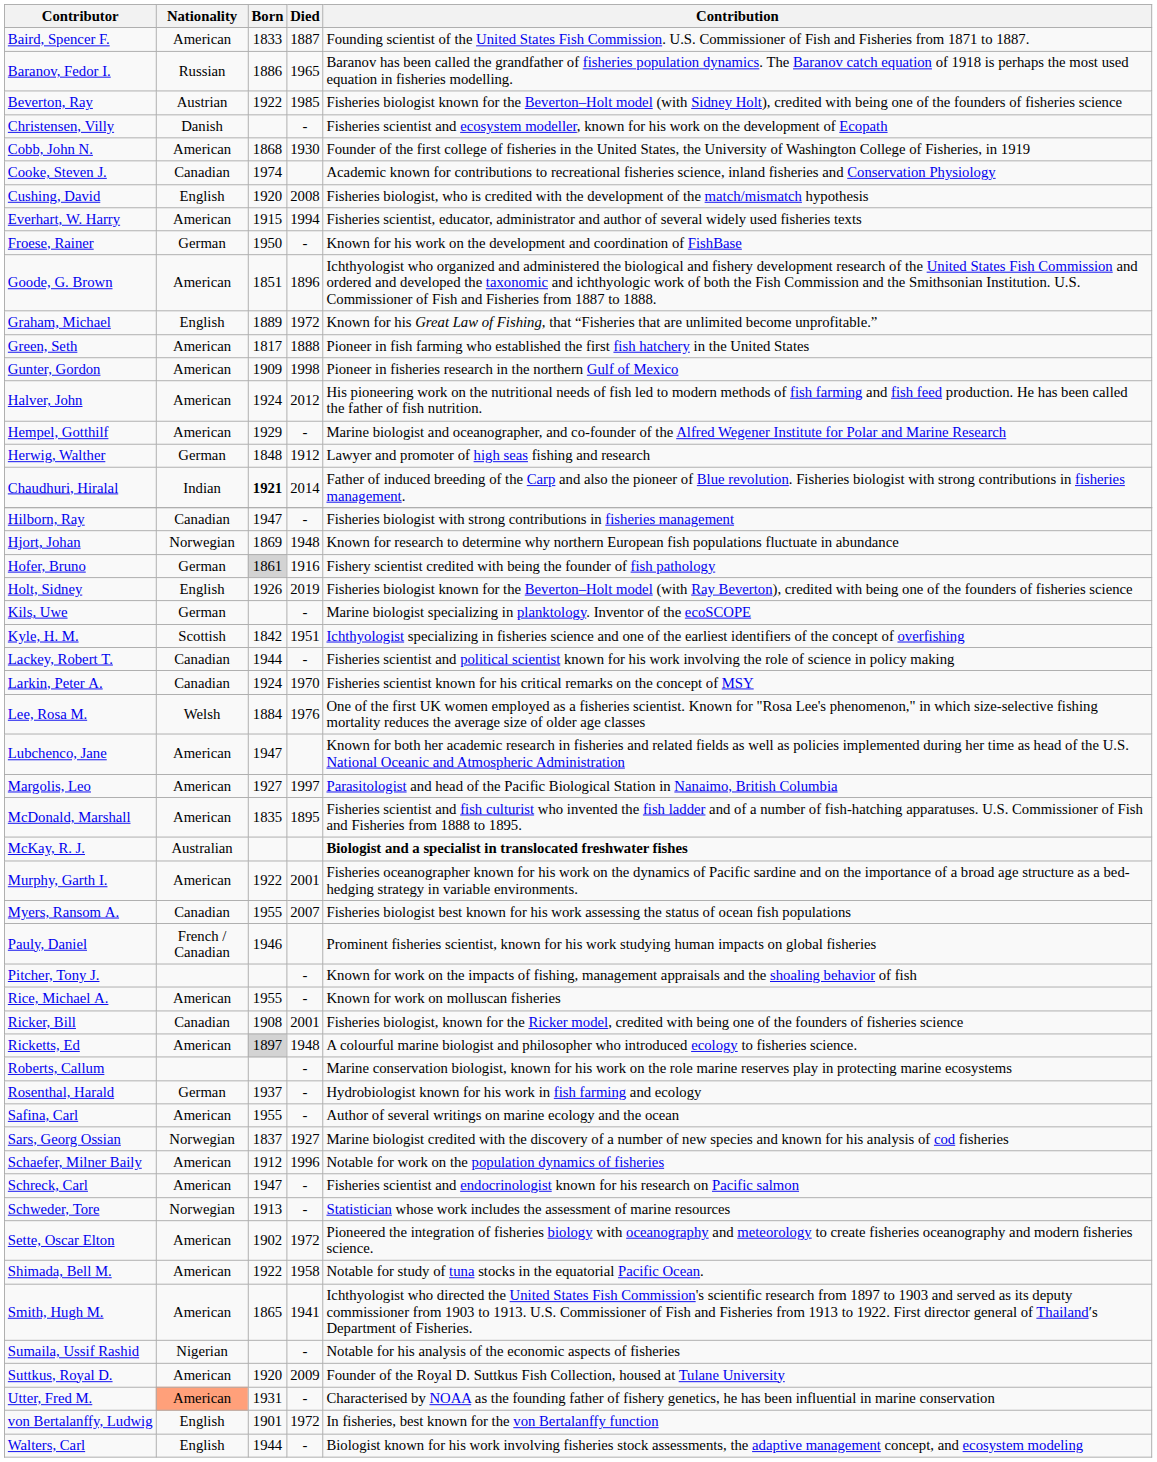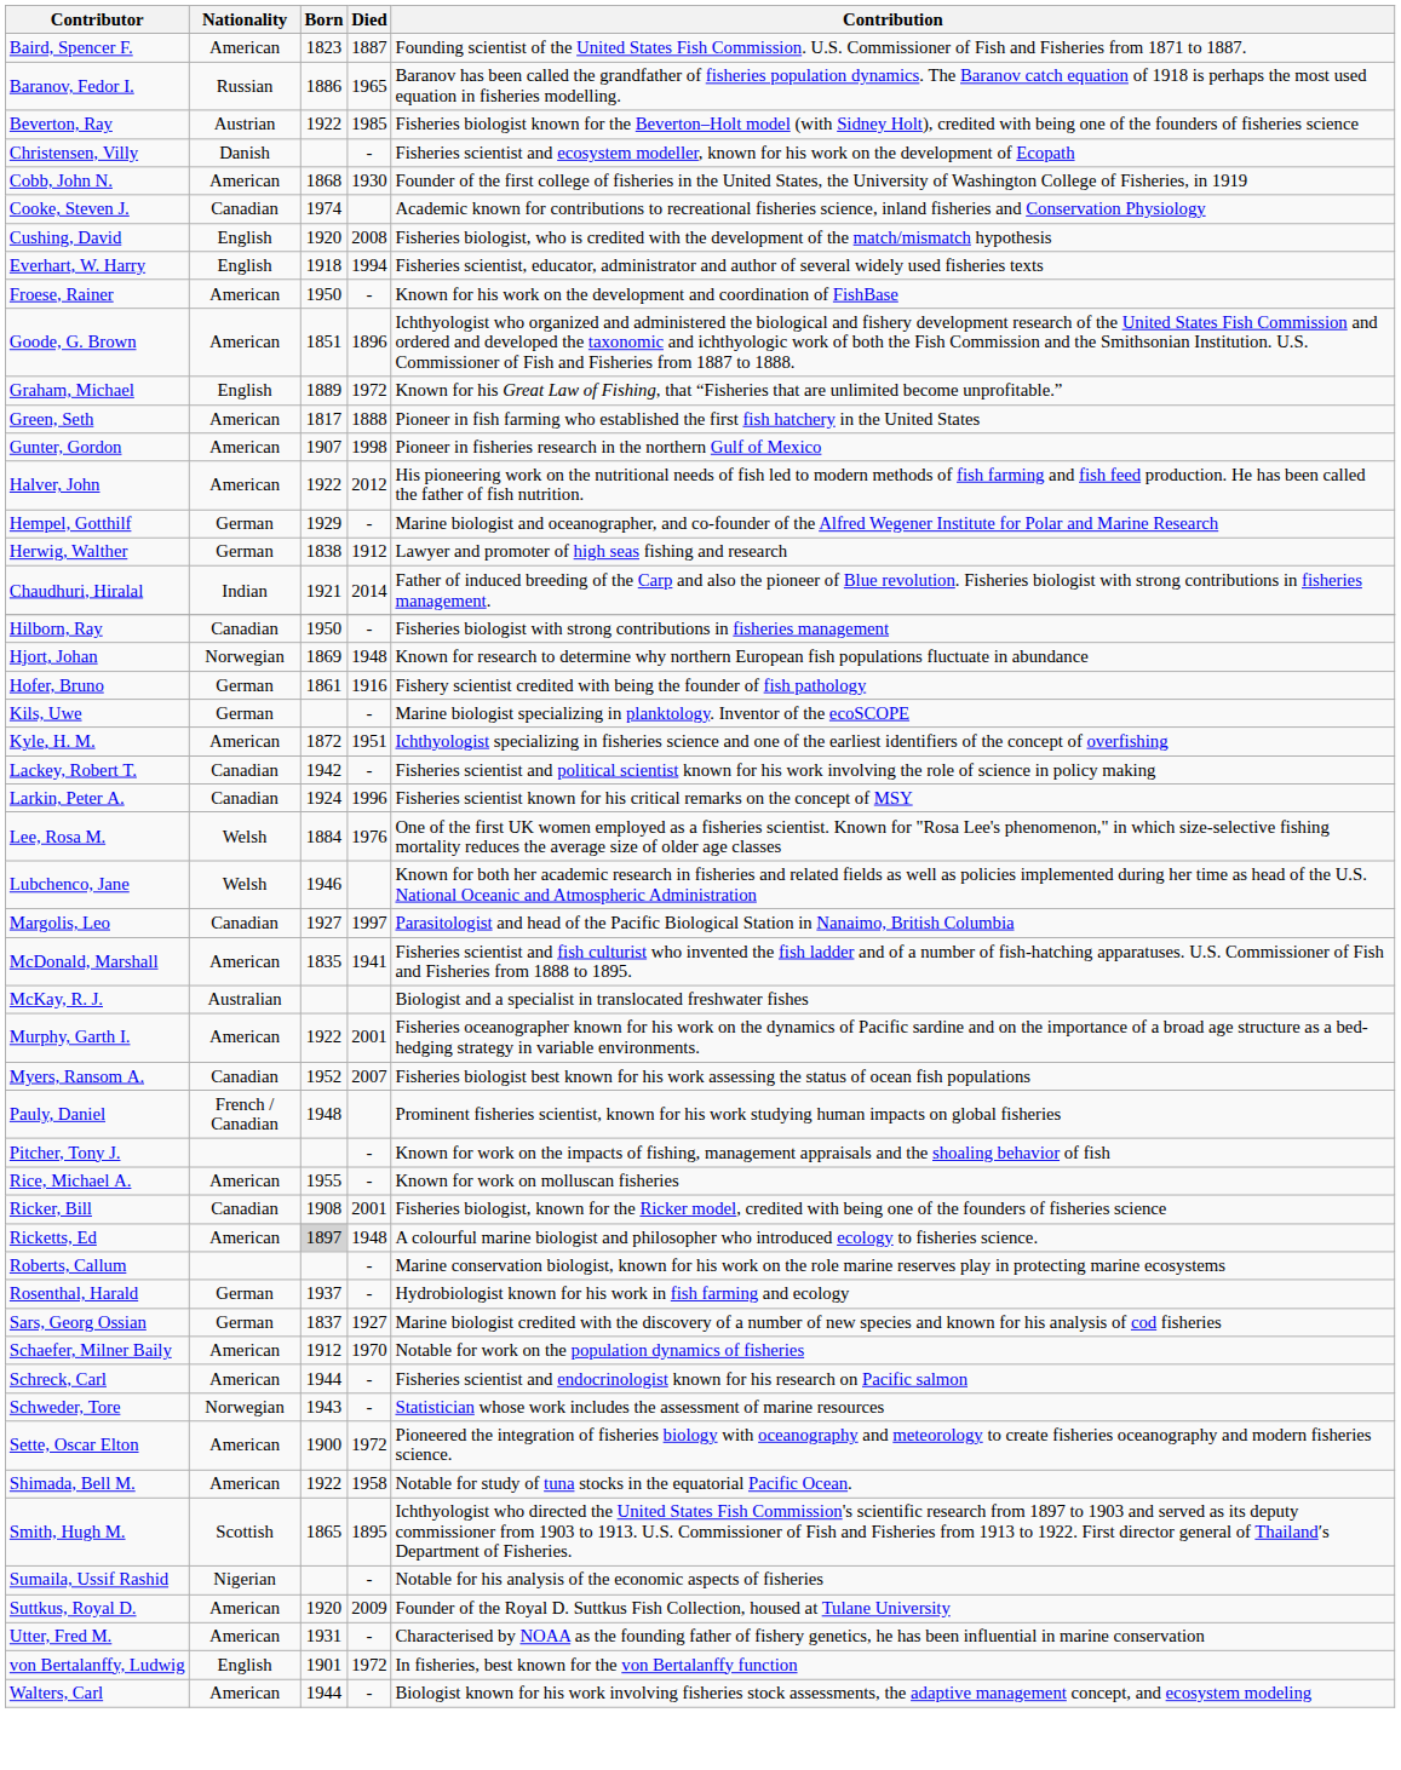Baird, Spencer F. | Born: 1833 -> 1823
Everhart, W. Harry | Nationality: American -> English
Everhart, W. Harry | Born: 1915 -> 1918
Froese, Rainer | Nationality: German -> American
Gunter, Gordon | Born: 1909 -> 1907
Halver, John | Born: 1924 -> 1922
Hempel, Gotthilf | Nationality: American -> German
Herwig, Walther | Born: 1848 -> 1838
Chaudhuri, Hiralal | Born: bold -> normal
Hilborn, Ray | Born: 1947 -> 1950
Hofer, Bruno | Born: lightgrey background -> no background
- row: Holt, Sidney | English | 1926 | 2019 | Fisheries biologist known for the Beverton–Holt model (with Ray Beverton), credited with being one of the founders of fisheries science
Kyle, H. M. | Nationality: Scottish -> American
Kyle, H. M. | Born: 1842 -> 1872
Lackey, Robert T. | Born: 1944 -> 1942
Larkin, Peter A. | Died: 1970 -> 1996
Lubchenco, Jane | Nationality: American -> Welsh
Lubchenco, Jane | Born: 1947 -> 1946
Margolis, Leo | Nationality: American -> Canadian
McDonald, Marshall | Died: 1895 -> 1941
McKay, R. J. | Contribution: bold -> normal
Myers, Ransom A. | Born: 1955 -> 1952
Pauly, Daniel | Born: 1946 -> 1948
- row: Safina, Carl | American | 1955 | - | Author of several writings on marine ecology and the ocean
Sars, Georg Ossian | Nationality: Norwegian -> German
Schaefer, Milner Baily | Died: 1996 -> 1970
Schreck, Carl | Born: 1947 -> 1944
Schweder, Tore | Born: 1913 -> 1943
Sette, Oscar Elton | Born: 1902 -> 1900
Smith, Hugh M. | Nationality: American -> Scottish
Smith, Hugh M. | Died: 1941 -> 1895
Utter, Fred M. | Nationality: lightsalmon background -> no background
Walters, Carl | Nationality: English -> American
